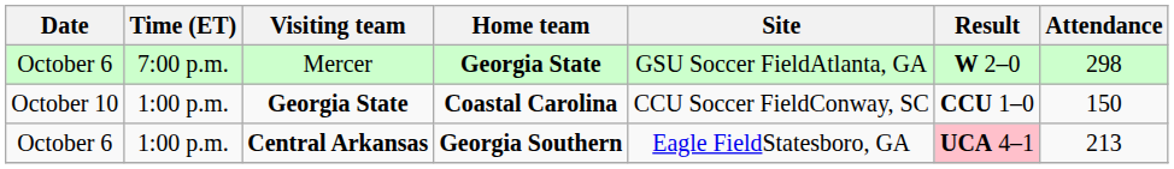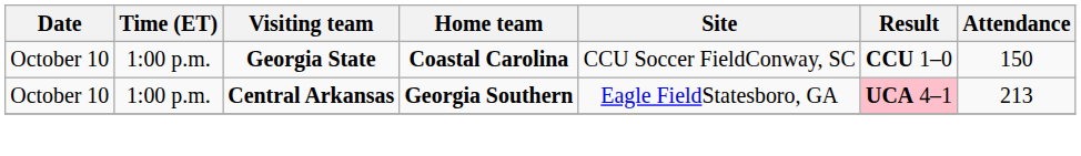- row: October 6 | 7:00 p.m. | Mercer | Georgia State | GSU Soccer FieldAtlanta, GA | W 2–0 | 298
Central Arkansas | Date: October 6 -> October 10
